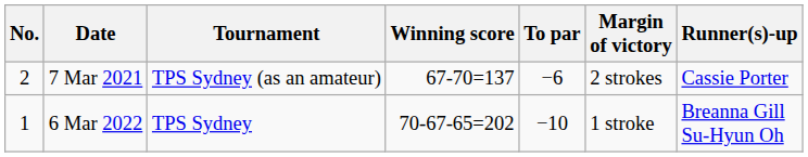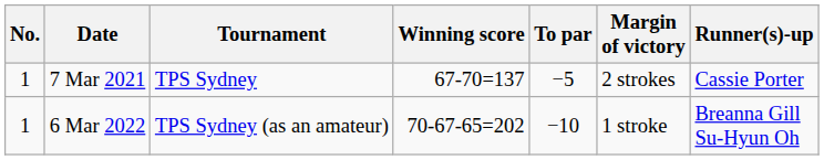7 Mar 2021 | No.: 2 -> 1
7 Mar 2021 | Tournament: TPS Sydney (as an amateur) -> TPS Sydney
7 Mar 2021 | To par: −6 -> −5
6 Mar 2022 | Tournament: TPS Sydney -> TPS Sydney (as an amateur)
